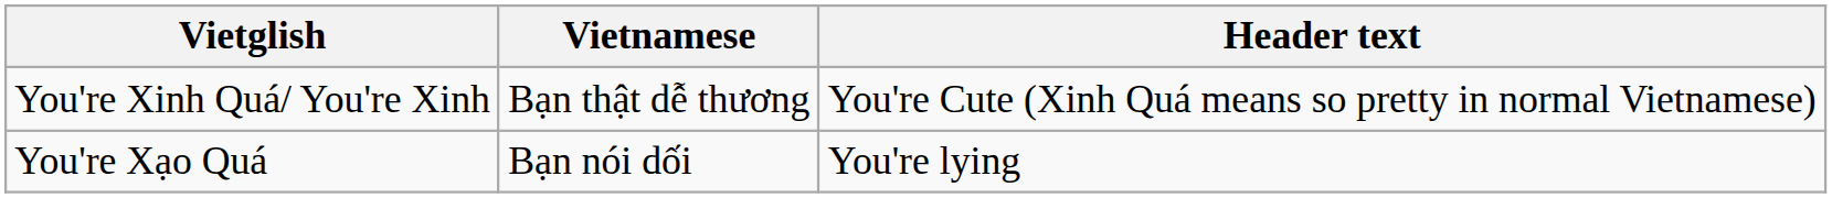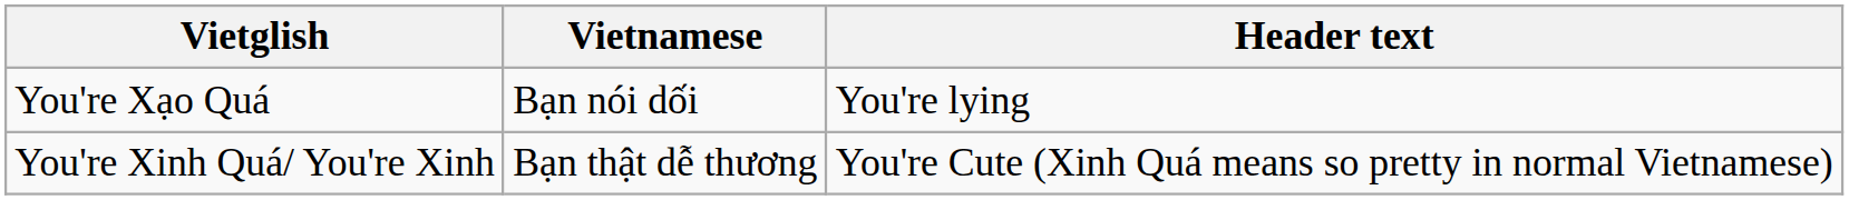rows swapped: You're Xinh Quá/ You're Xinh <-> You're Xạo Quá
